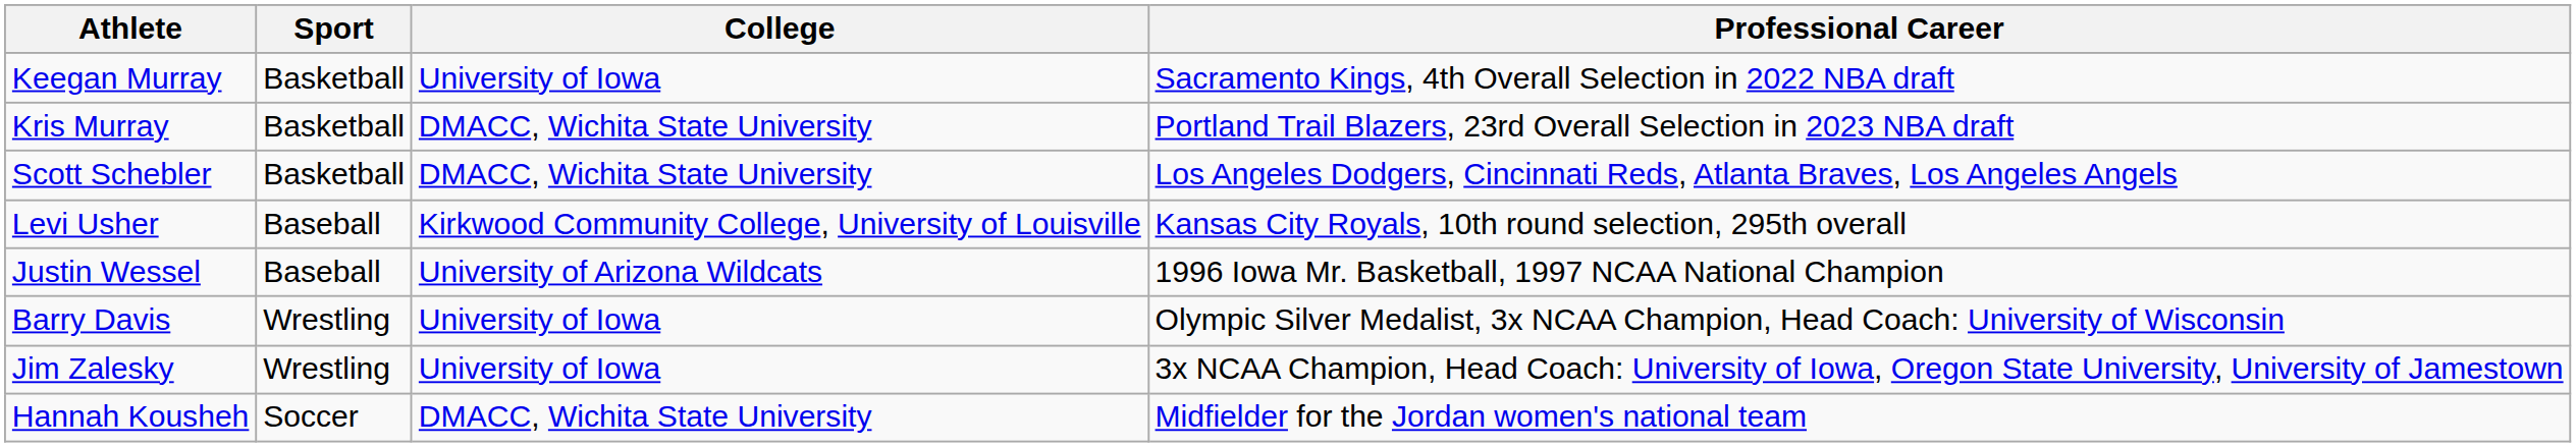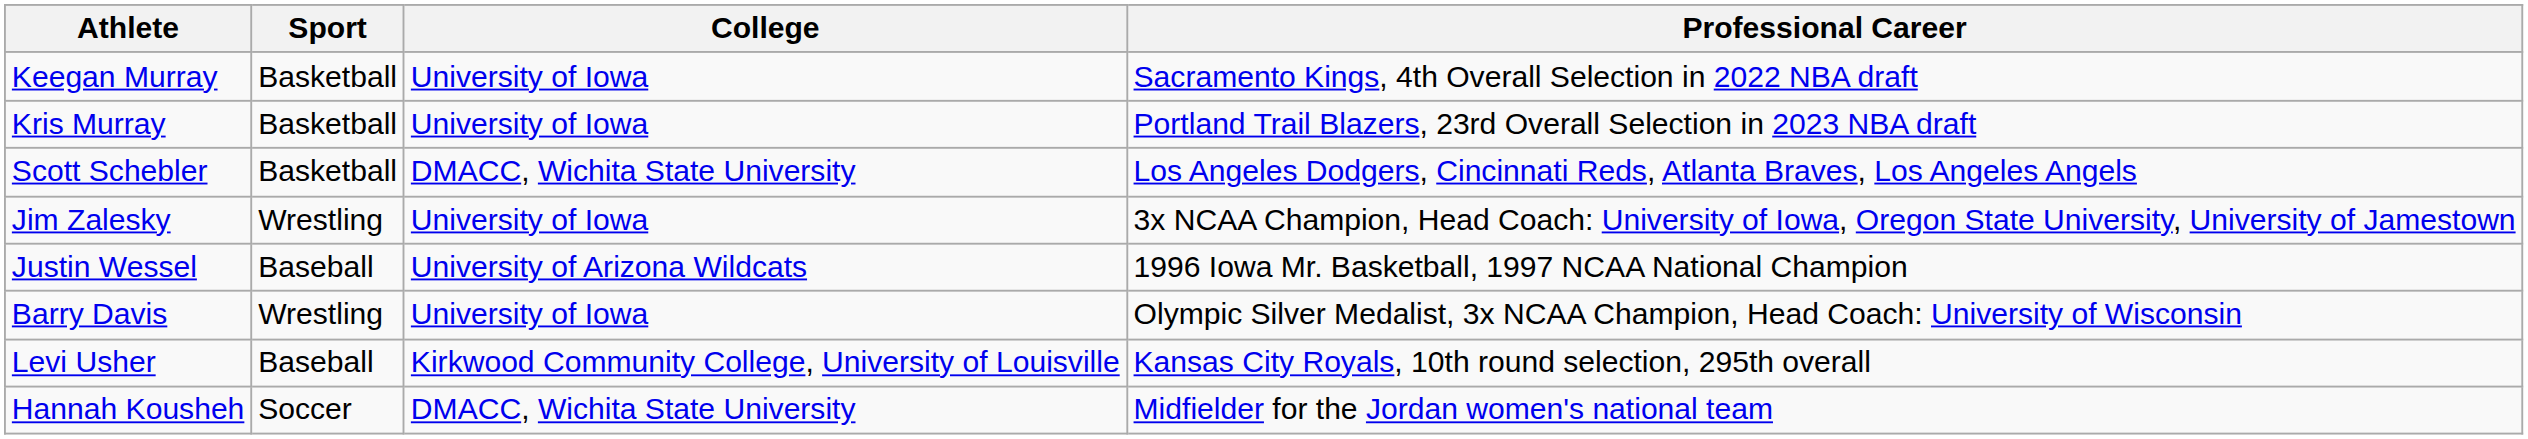Kris Murray | College: DMACC, Wichita State University -> University of Iowa
rows swapped: Levi Usher <-> Jim Zalesky
